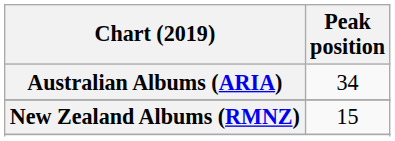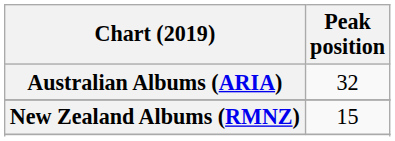Australian Albums (ARIA) | Peak position: 34 -> 32
